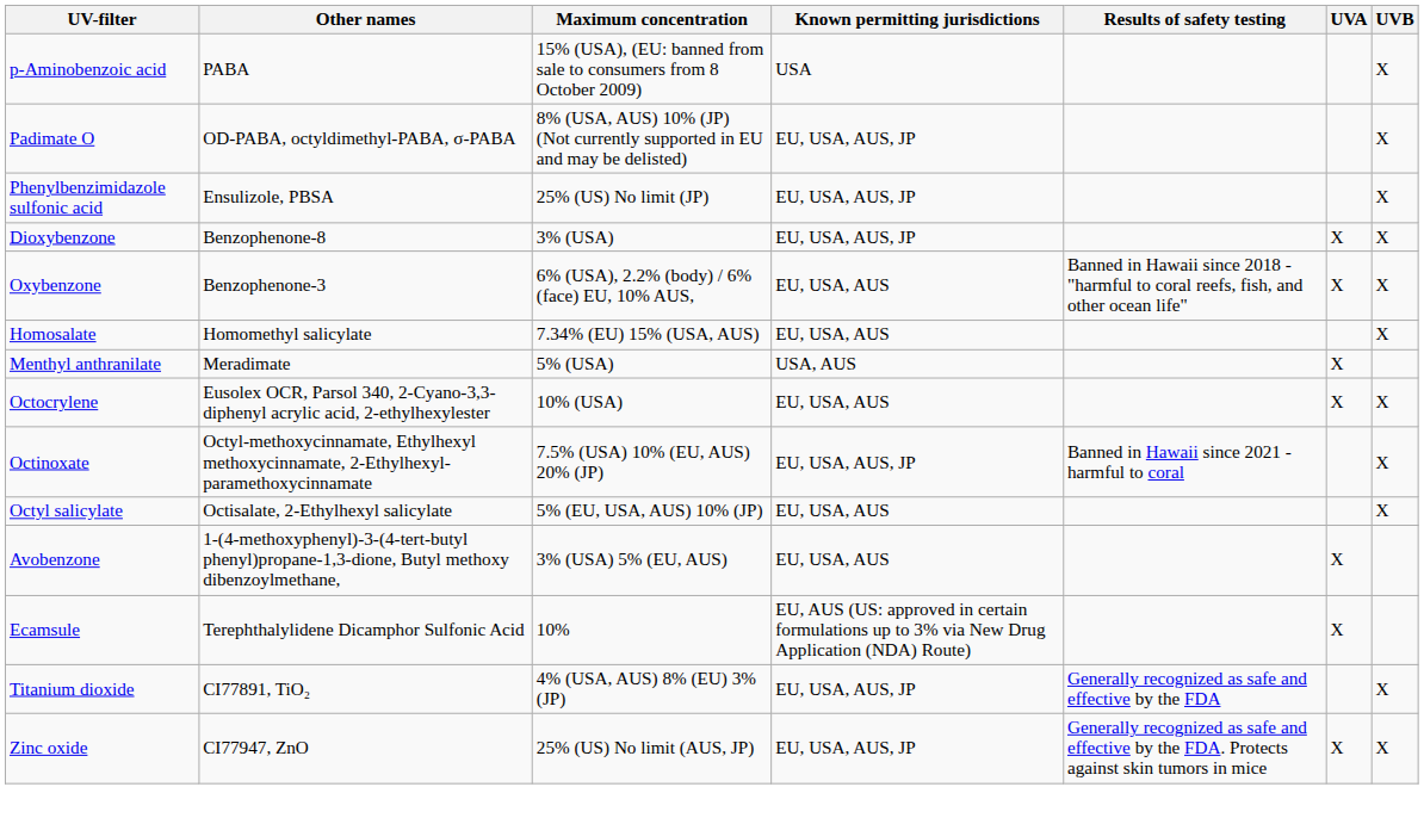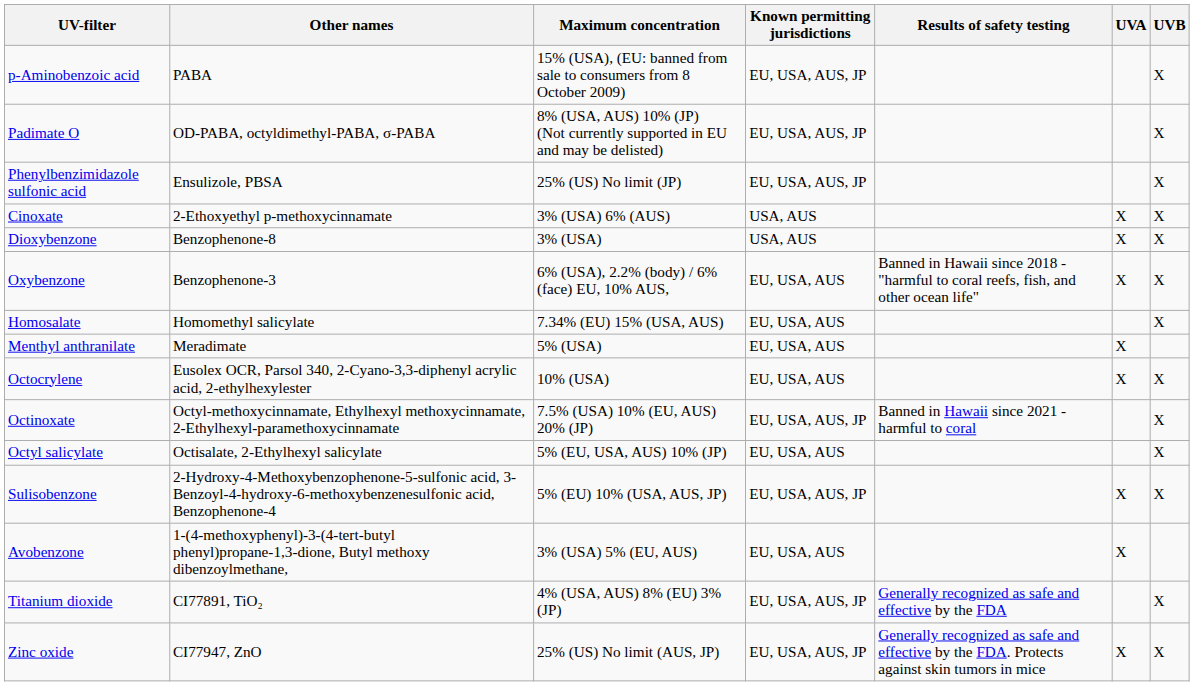p-Aminobenzoic acid | Known permitting jurisdictions: USA -> EU, USA, AUS, JP
+ row: Cinoxate | 2-Ethoxyethyl p-methoxycinnamate | 3% (USA) 6% (AUS) | USA, AUS | X | X
Dioxybenzone | Known permitting jurisdictions: EU, USA, AUS, JP -> USA, AUS
Menthyl anthranilate | Known permitting jurisdictions: USA, AUS -> EU, USA, AUS
+ row: Sulisobenzone | 2-Hydroxy-4-Methoxybenzophenone-5-sulfonic acid, 3-Benzoyl-4-hydroxy-6-methoxybenzenesulfonic acid, Benzophenone-4 | 5% (EU) 10% (USA, AUS, JP) | EU, USA, AUS, JP | X | X
- row: Ecamsule | Terephthalylidene Dicamphor Sulfonic Acid | 10% | EU, AUS (US: approved in certain formulations up to 3% via New Drug Application (NDA) Route) | X
